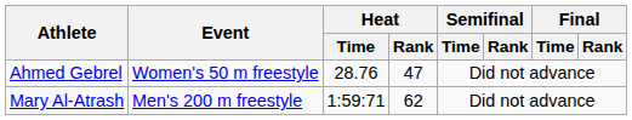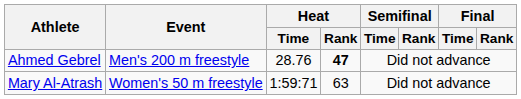Ahmed Gebrel | Event: Women's 50 m freestyle -> Men's 200 m freestyle
Ahmed Gebrel | Heat / Rank: normal -> bold
Mary Al-Atrash | Event: Men's 200 m freestyle -> Women's 50 m freestyle
Mary Al-Atrash | Heat / Rank: 62 -> 63
